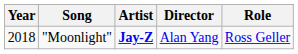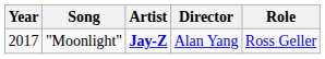"Moonlight" | Year: 2018 -> 2017
